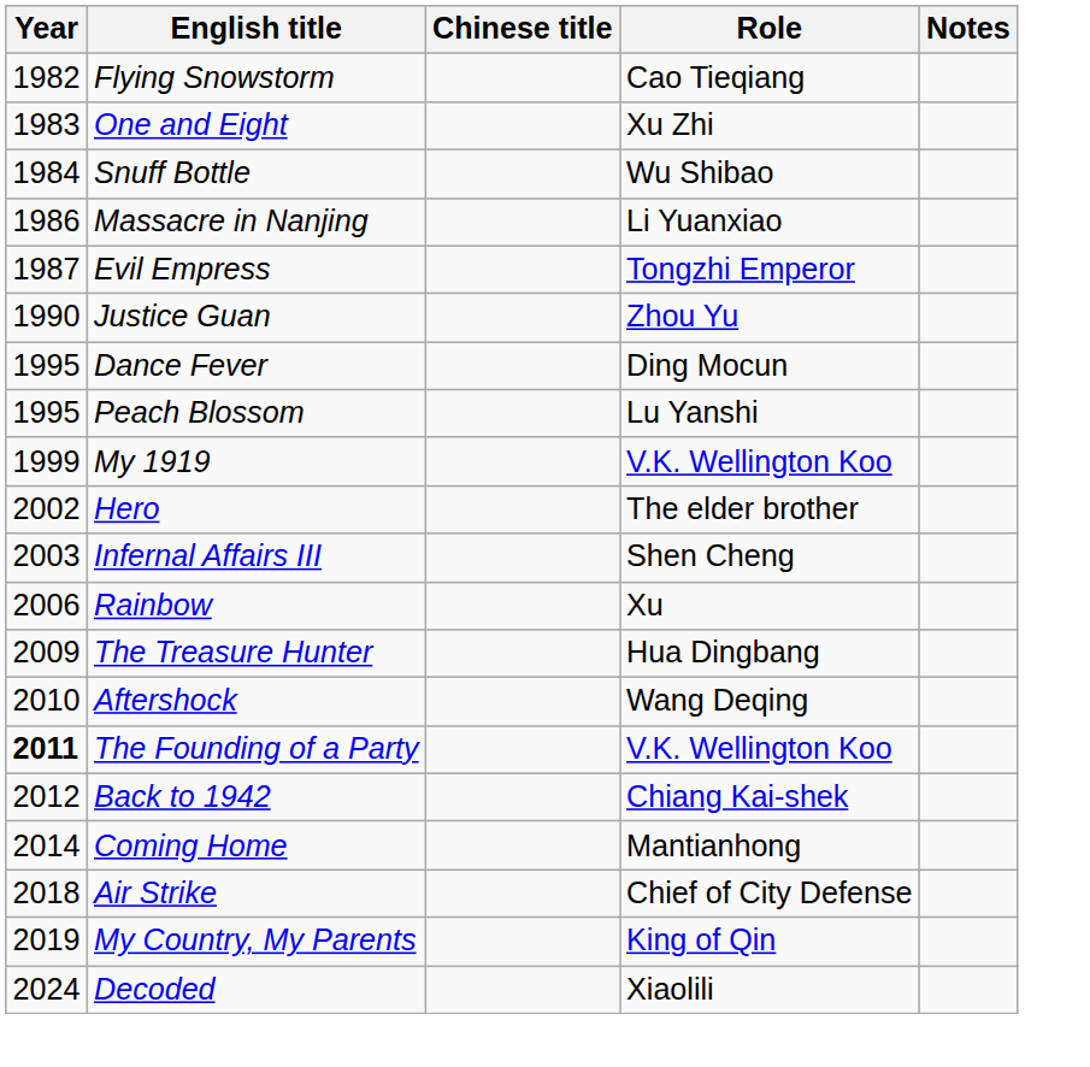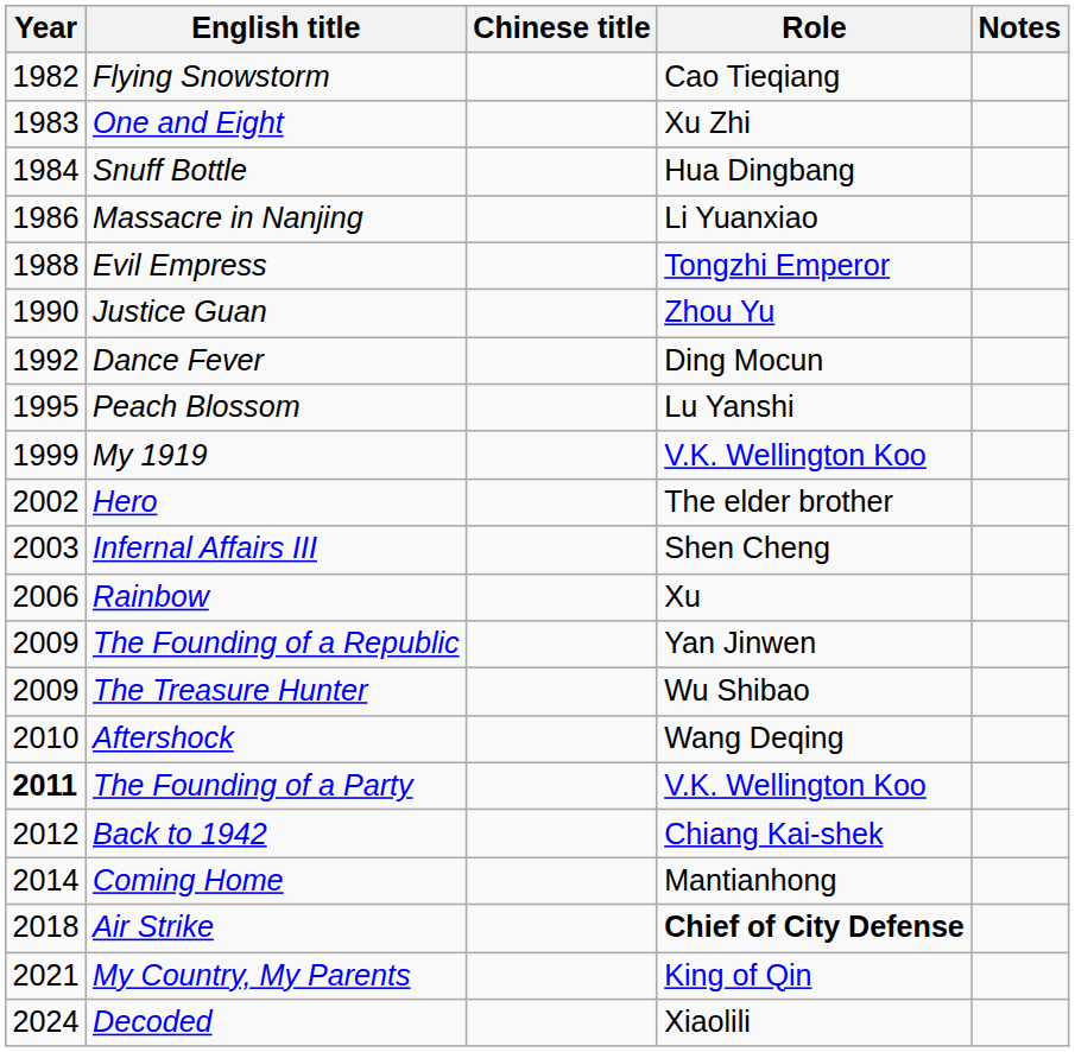Snuff Bottle | Role: Wu Shibao -> Hua Dingbang
Evil Empress | Year: 1987 -> 1988
Dance Fever | Year: 1995 -> 1992
+ row: 2009 | The Founding of a Republic | Yan Jinwen
The Treasure Hunter | Role: Hua Dingbang -> Wu Shibao
Air Strike | Role: normal -> bold
My Country, My Parents | Year: 2019 -> 2021
